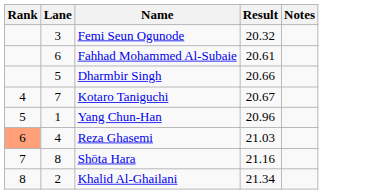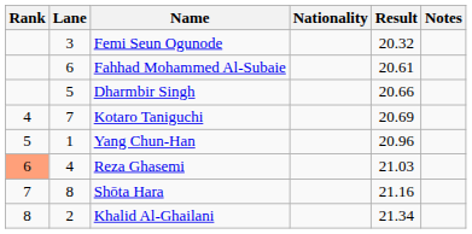+ column: Nationality
Kotaro Taniguchi | Result: 20.67 -> 20.69
